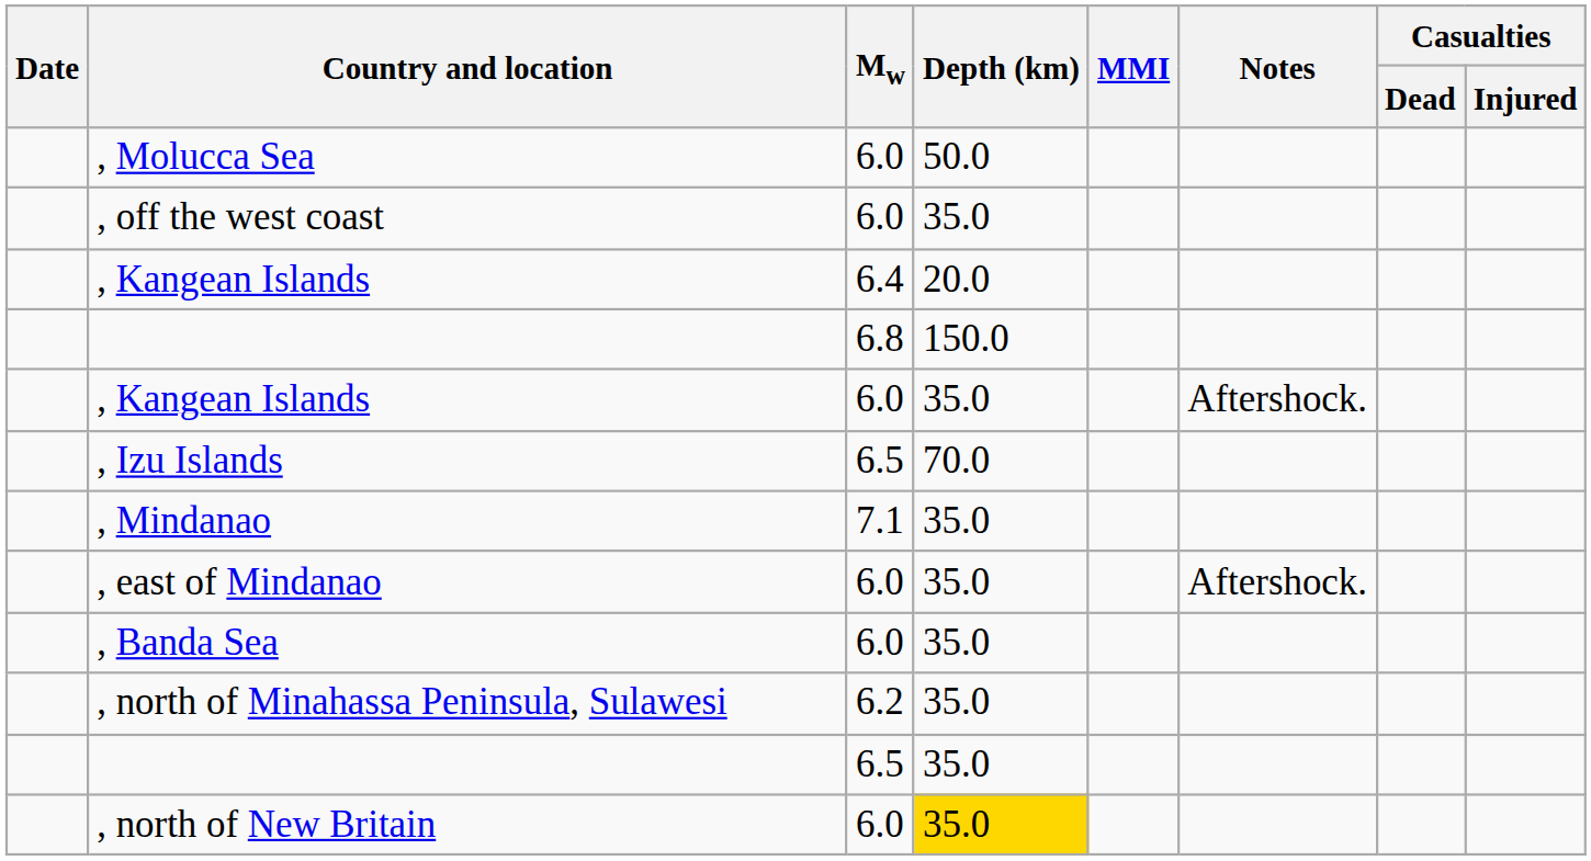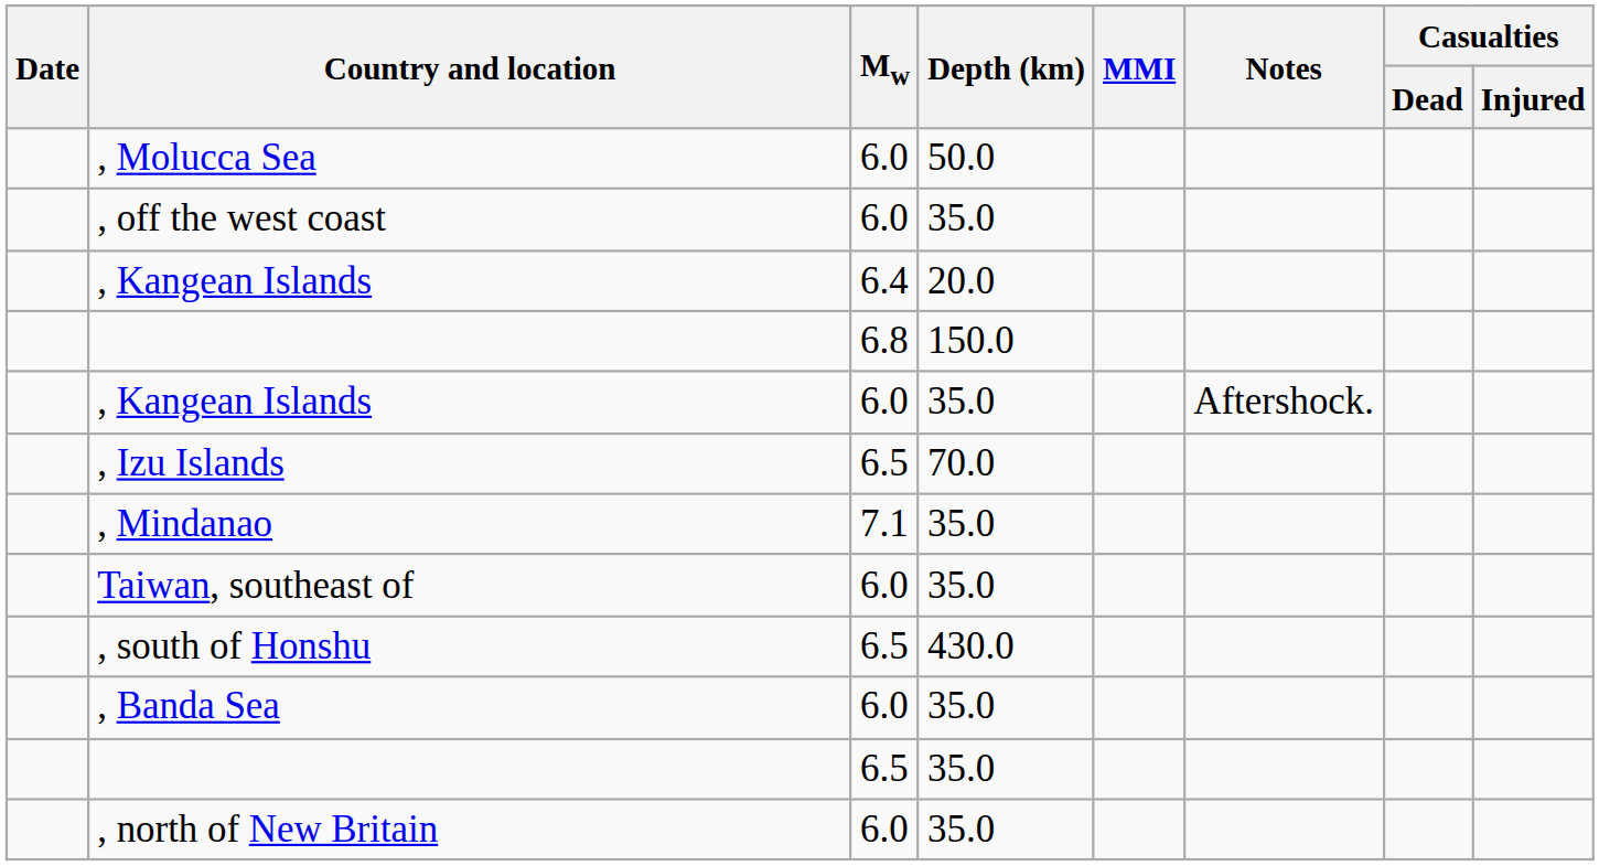- row: , east of Mindanao | 6.0 | 35.0 | Aftershock.
+ row: Taiwan, southeast of | 6.0 | 35.0
+ row: , south of Honshu | 6.5 | 430.0
- row: , north of Minahassa Peninsula, Sulawesi | 6.2 | 35.0
, north of New Britain | Depth (km): gold background -> no background
